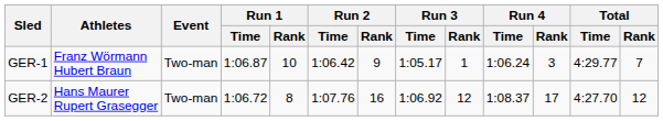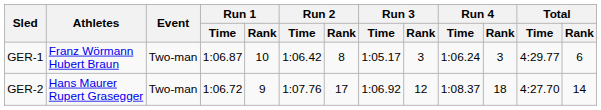GER-1 | Run 2 / Rank: 9 -> 8
GER-1 | Run 3 / Rank: 1 -> 3
GER-1 | Total / Rank: 7 -> 6
GER-2 | Run 1 / Rank: 8 -> 9
GER-2 | Run 2 / Rank: 16 -> 17
GER-2 | Run 4 / Rank: 17 -> 18
GER-2 | Total / Rank: 12 -> 14
